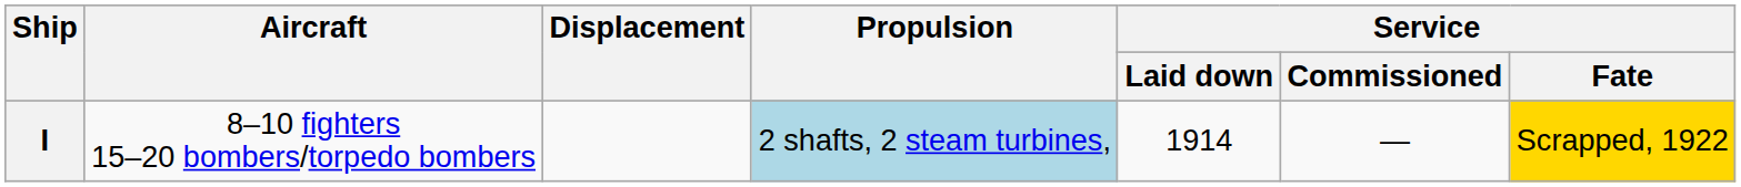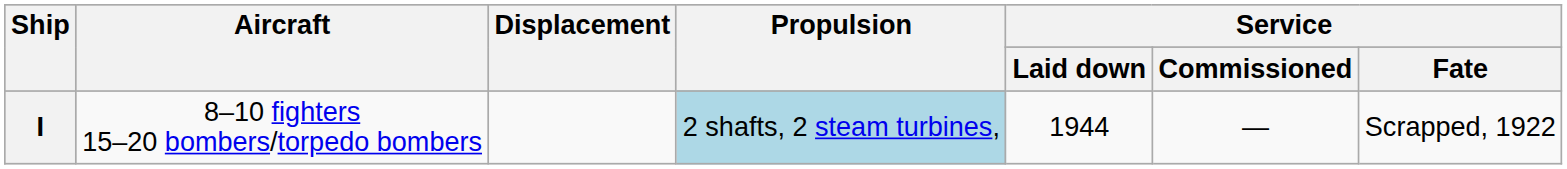I | Service / Laid down: 1914 -> 1944
I | Service / Fate: gold background -> no background
